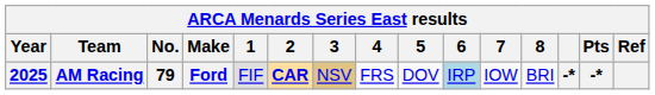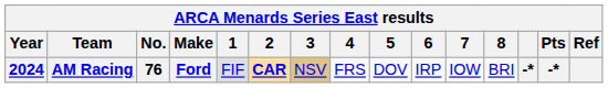AM Racing | Year: 2025 -> 2024
AM Racing | No.: 79 -> 76
AM Racing | 6: lightblue background -> no background
